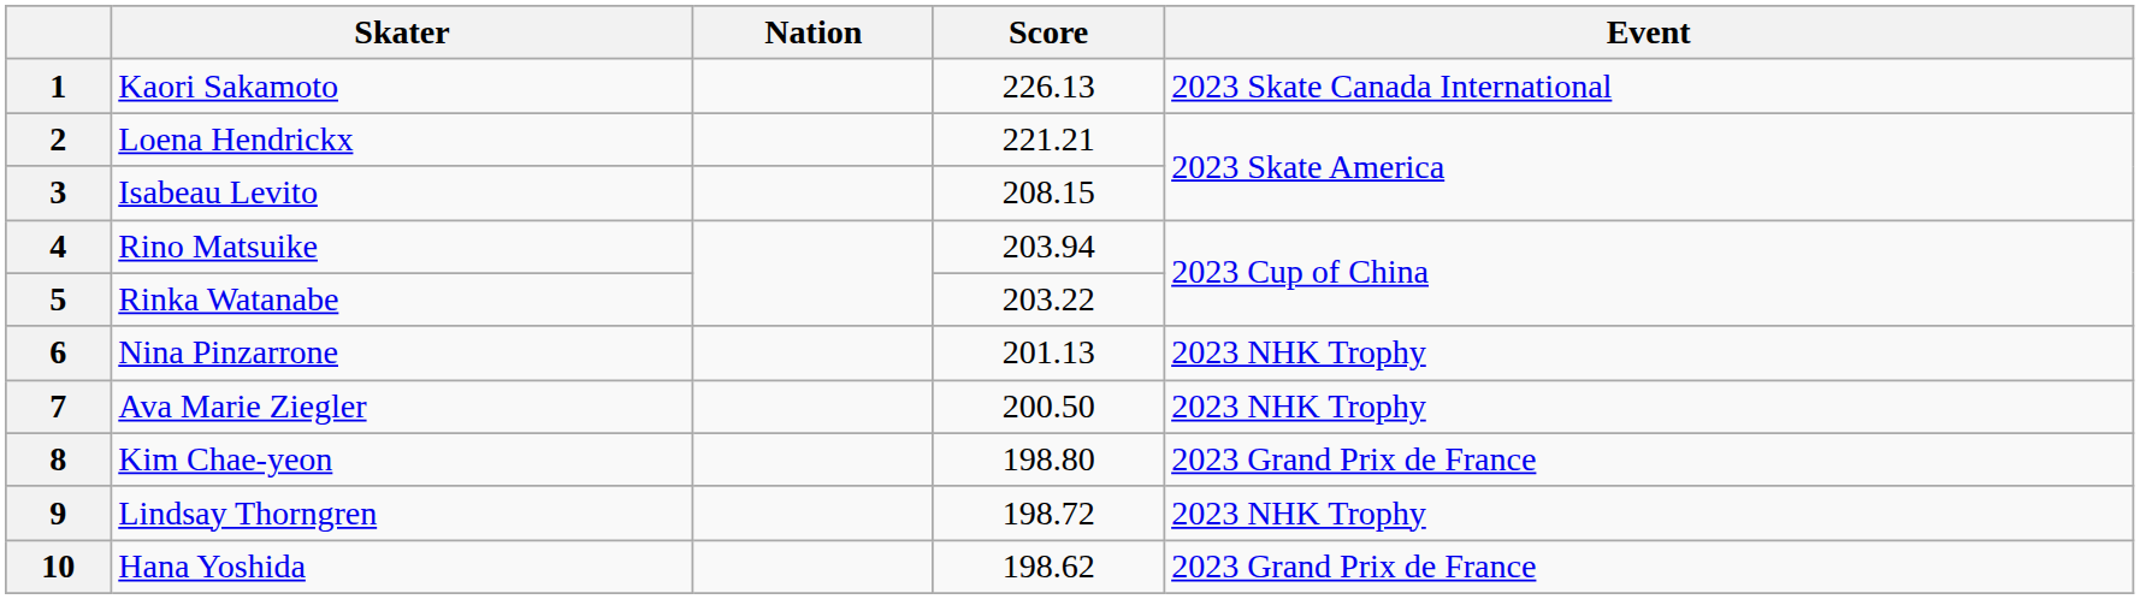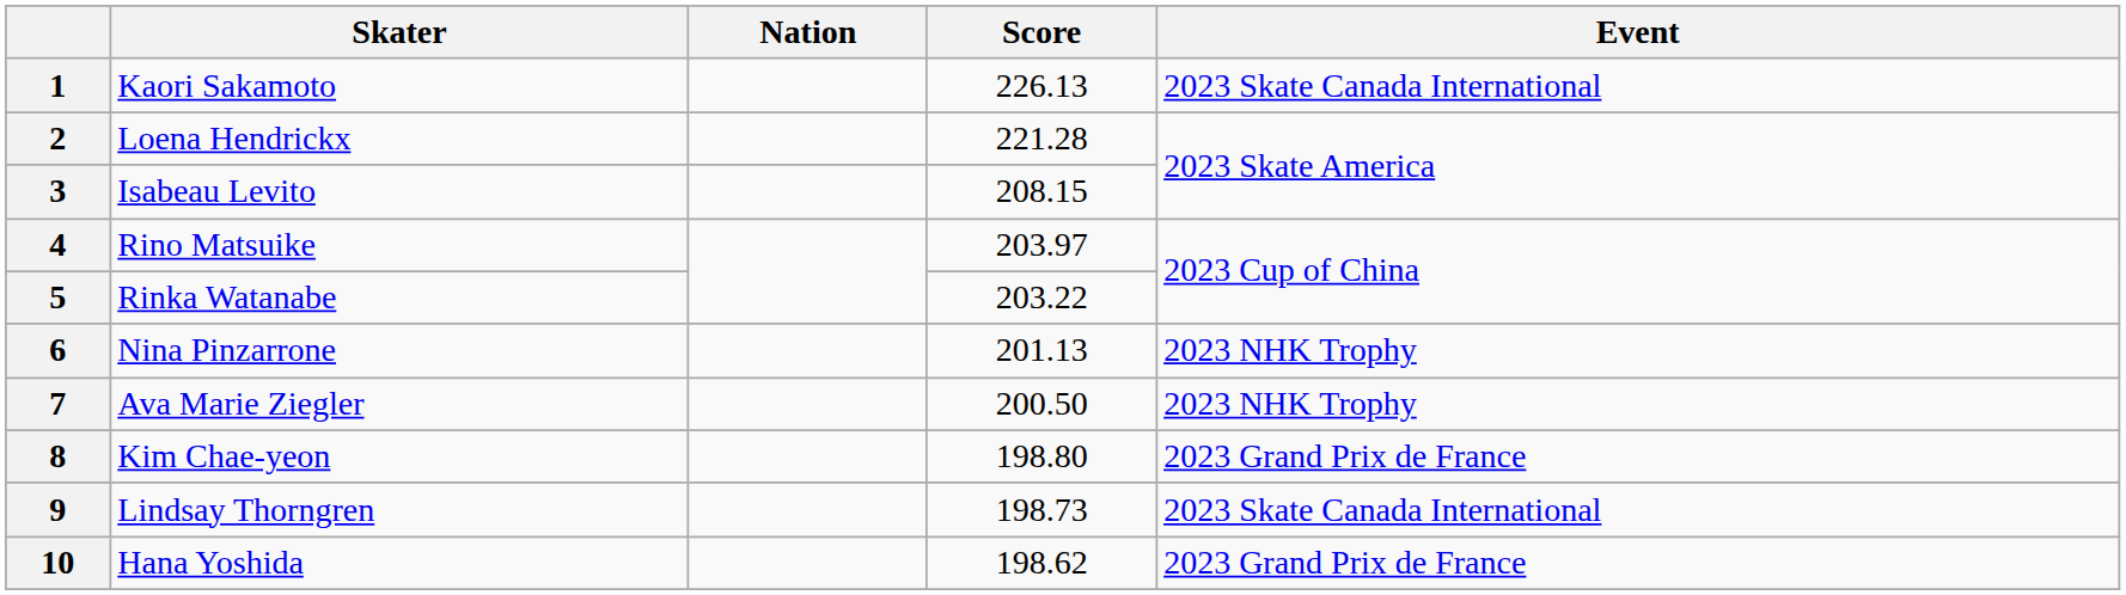2 | Score: 221.21 -> 221.28
4 | Score: 203.94 -> 203.97
9 | Score: 198.72 -> 198.73
9 | Event: 2023 NHK Trophy -> 2023 Skate Canada International
